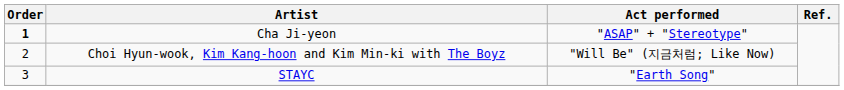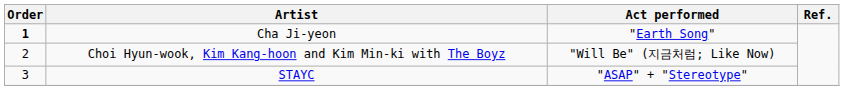Cha Ji-yeon | Act performed: "ASAP" + "Stereotype" -> "Earth Song"
STAYC | Act performed: "Earth Song" -> "ASAP" + "Stereotype"
